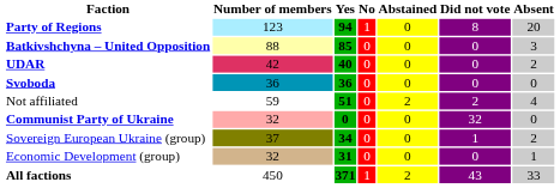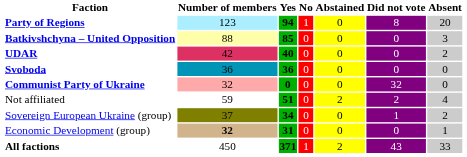rows swapped: Communist Party of Ukraine <-> Not affiliated
Economic Development (group) | Number of members: normal -> bold
